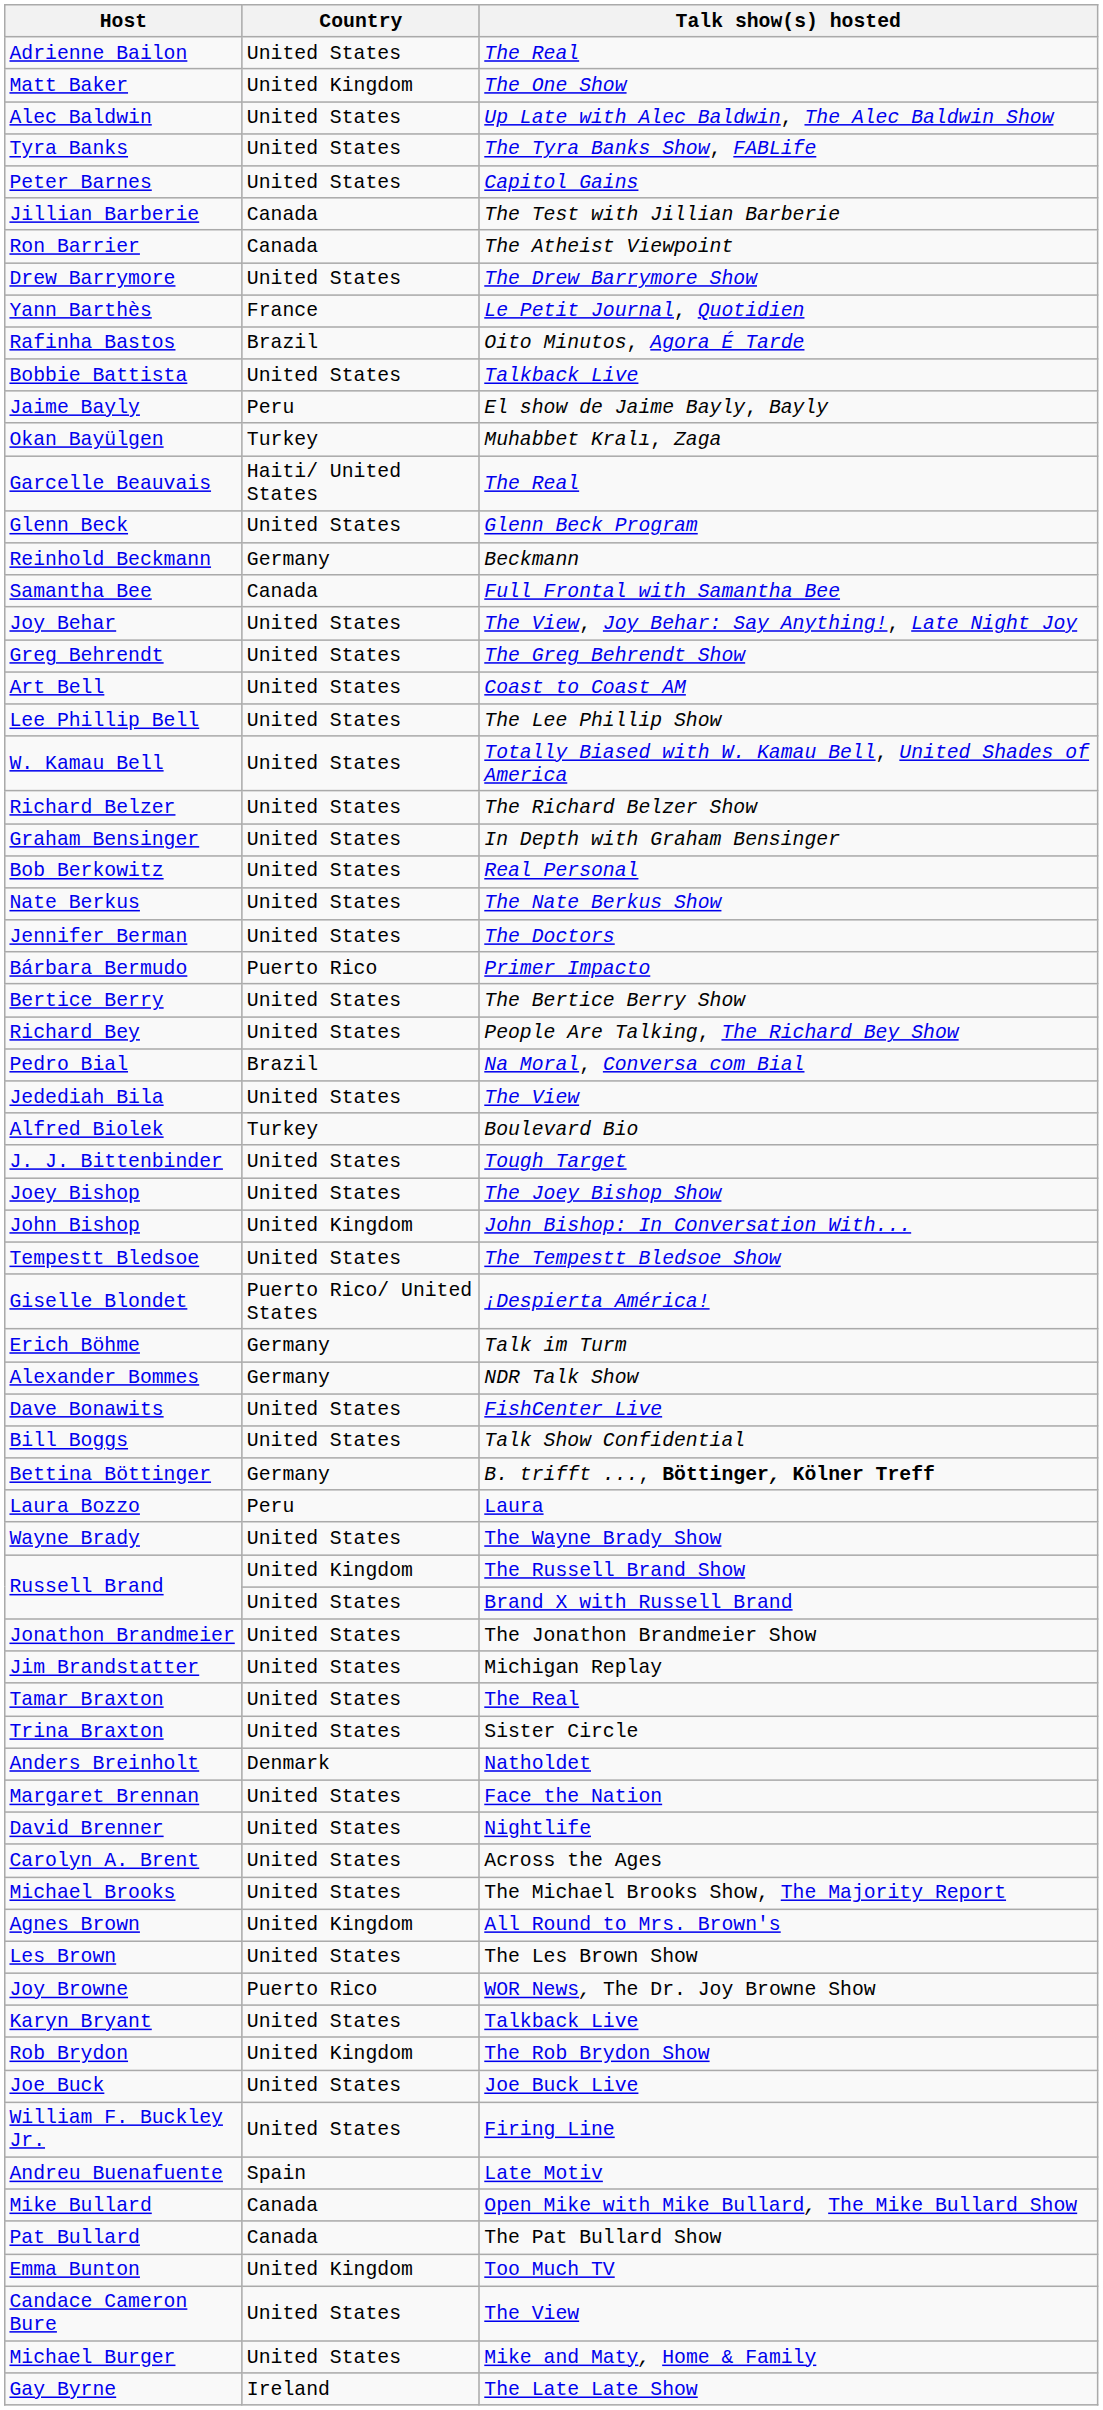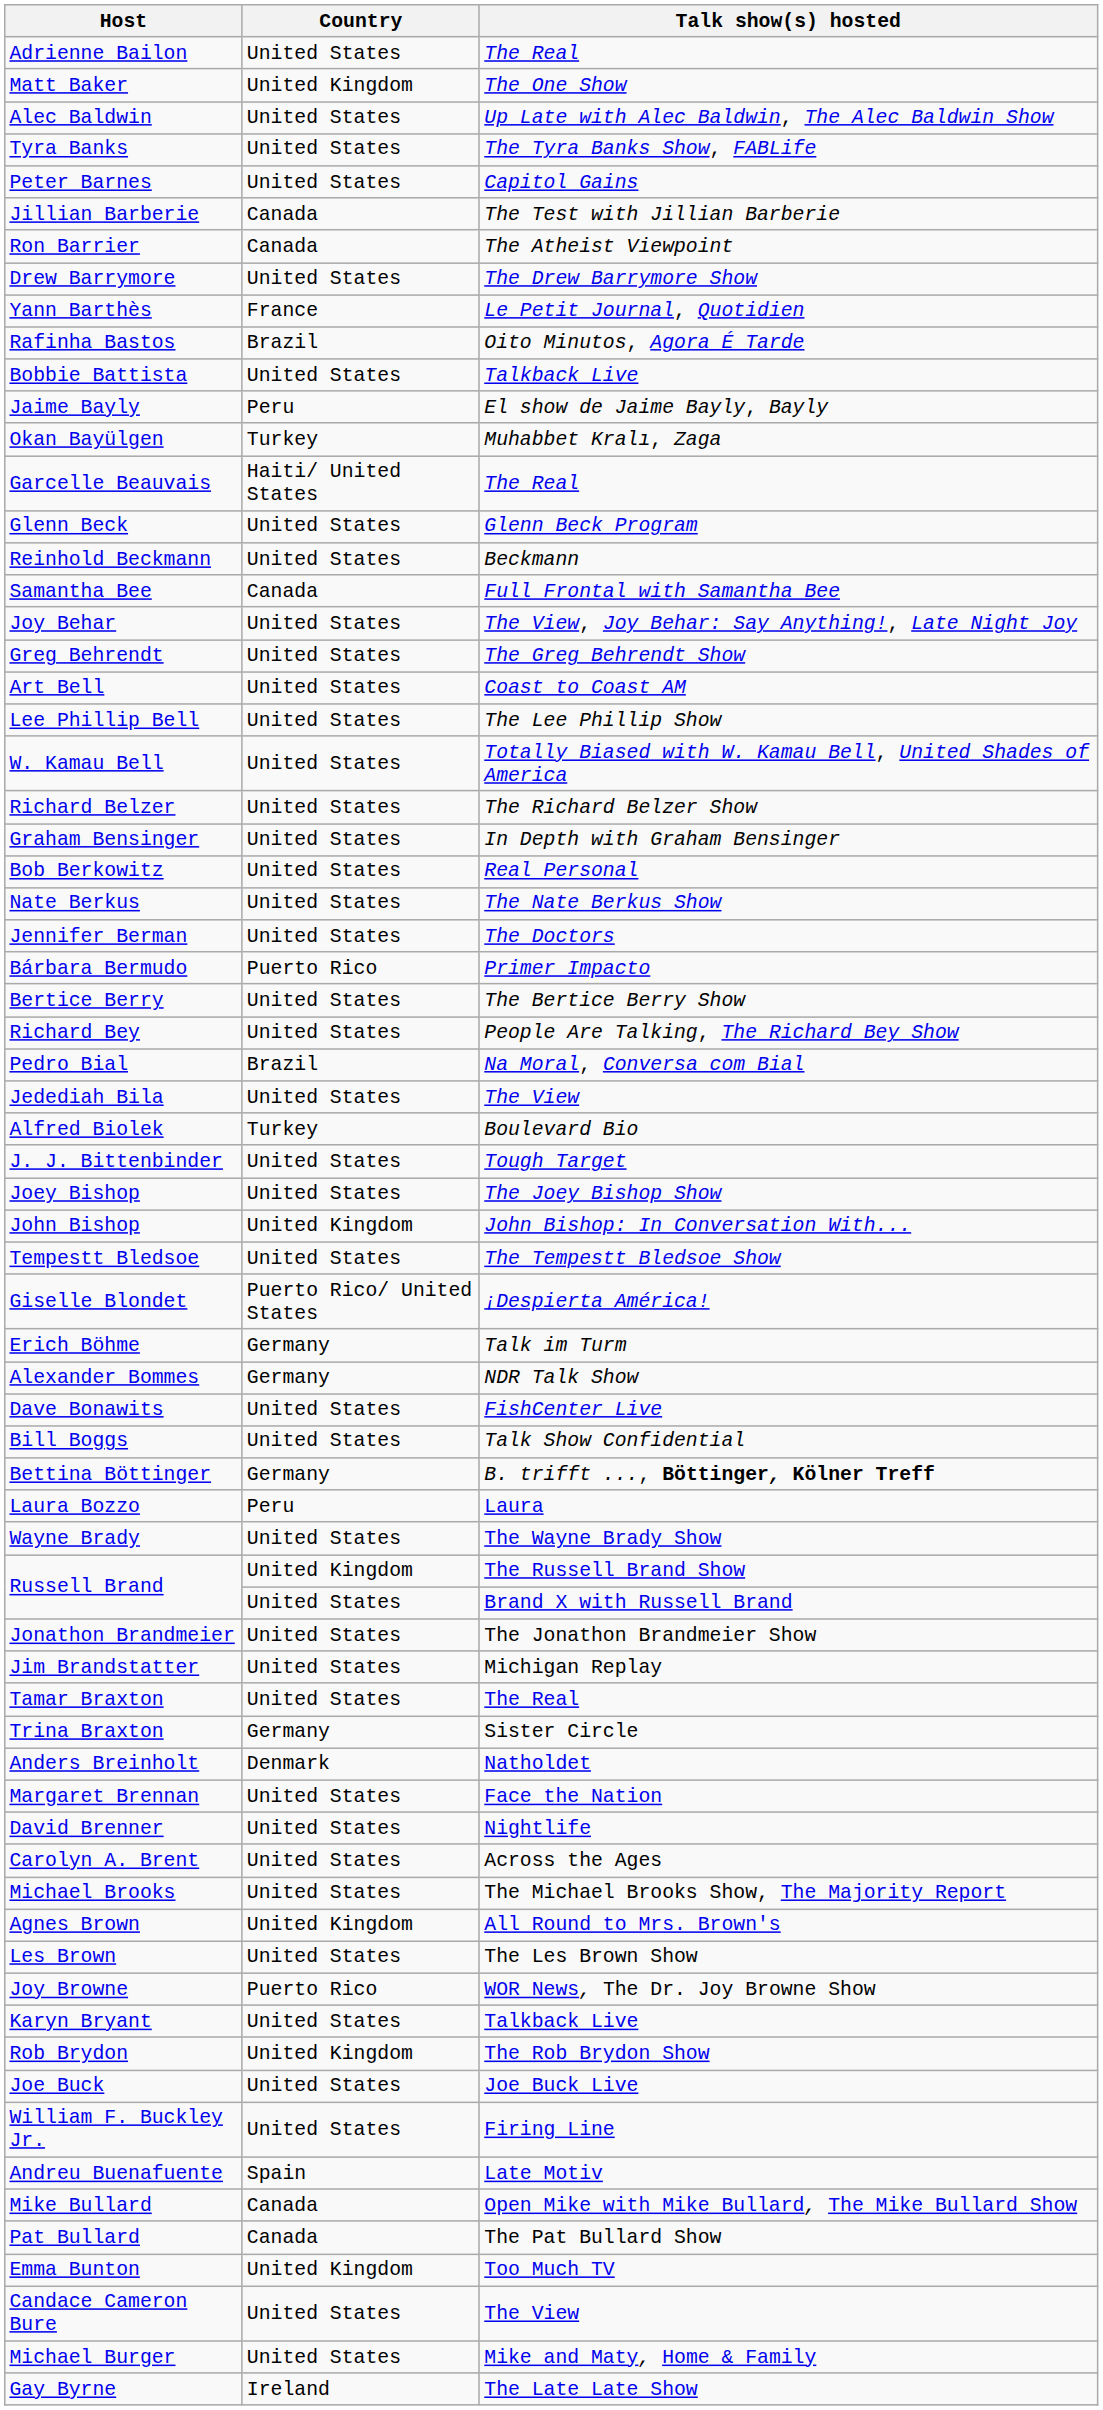Reinhold Beckmann | Country: Germany -> United States
Trina Braxton | Country: United States -> Germany
